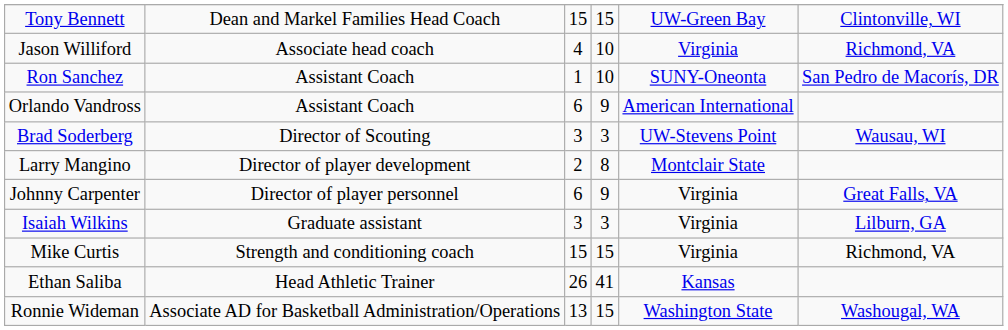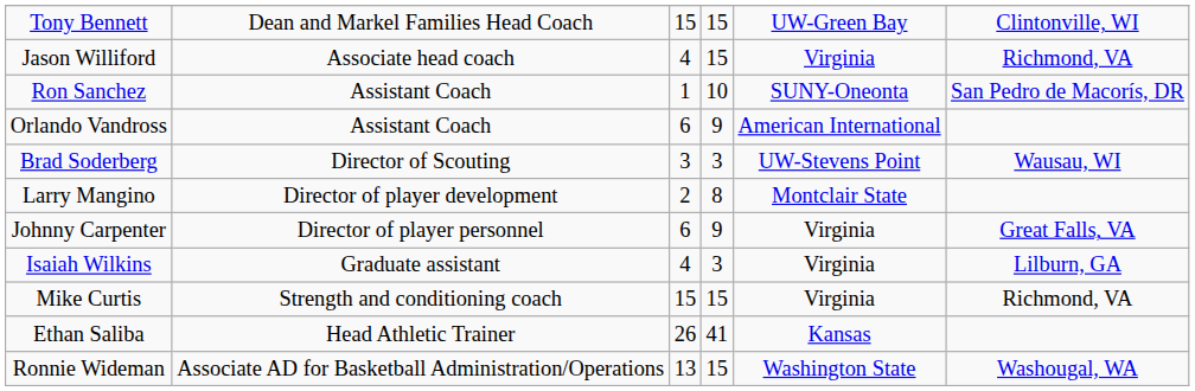Jason Williford | column 4: 10 -> 15
Isaiah Wilkins | column 3: 3 -> 4
